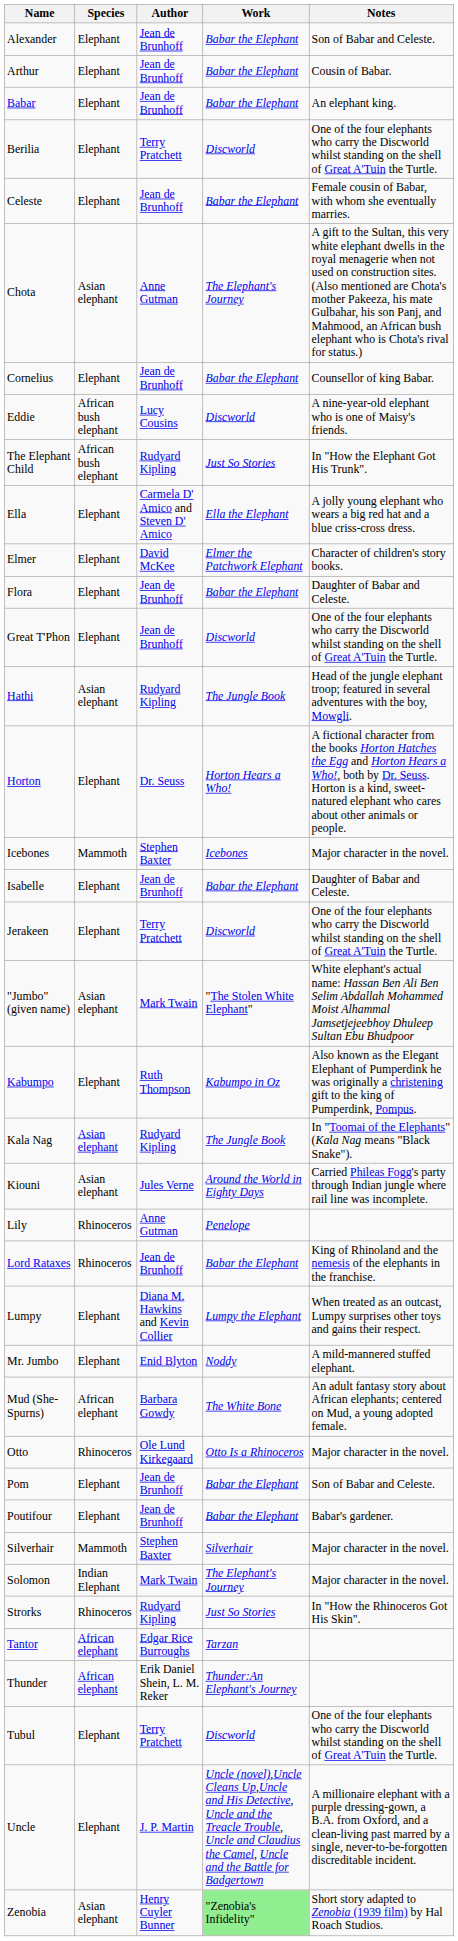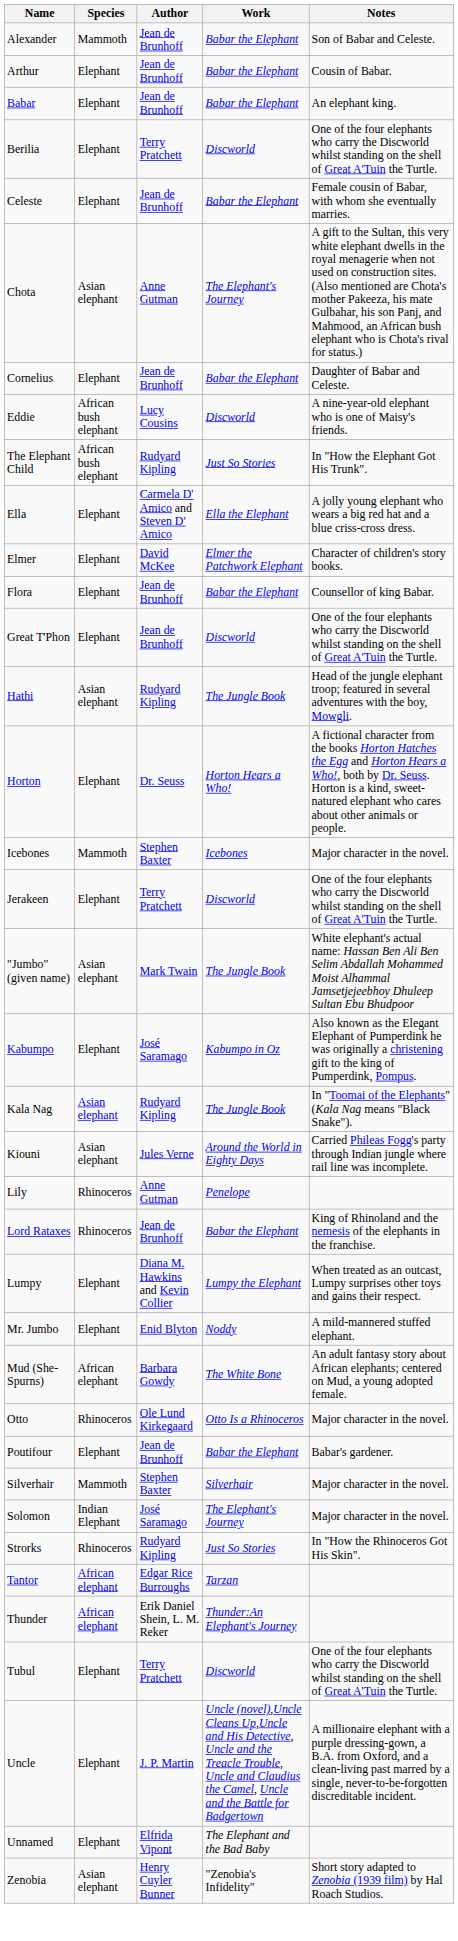Alexander | Species: Elephant -> Mammoth
Cornelius | Notes: Counsellor of king Babar. -> Daughter of Babar and Celeste.
Flora | Notes: Daughter of Babar and Celeste. -> Counsellor of king Babar.
- row: Isabelle | Elephant | Jean de Brunhoff | Babar the Elephant | Daughter of Babar and Celeste.
"Jumbo" (given name) | Work: "The Stolen White Elephant" -> The Jungle Book
Kabumpo | Author: Ruth Thompson -> José Saramago
- row: Pom | Elephant | Jean de Brunhoff | Babar the Elephant | Son of Babar and Celeste.
Solomon | Author: Mark Twain -> José Saramago
+ row: Unnamed | Elephant | Elfrida Vipont | The Elephant and the Bad Baby
Zenobia | Work: lightgreen background -> no background
